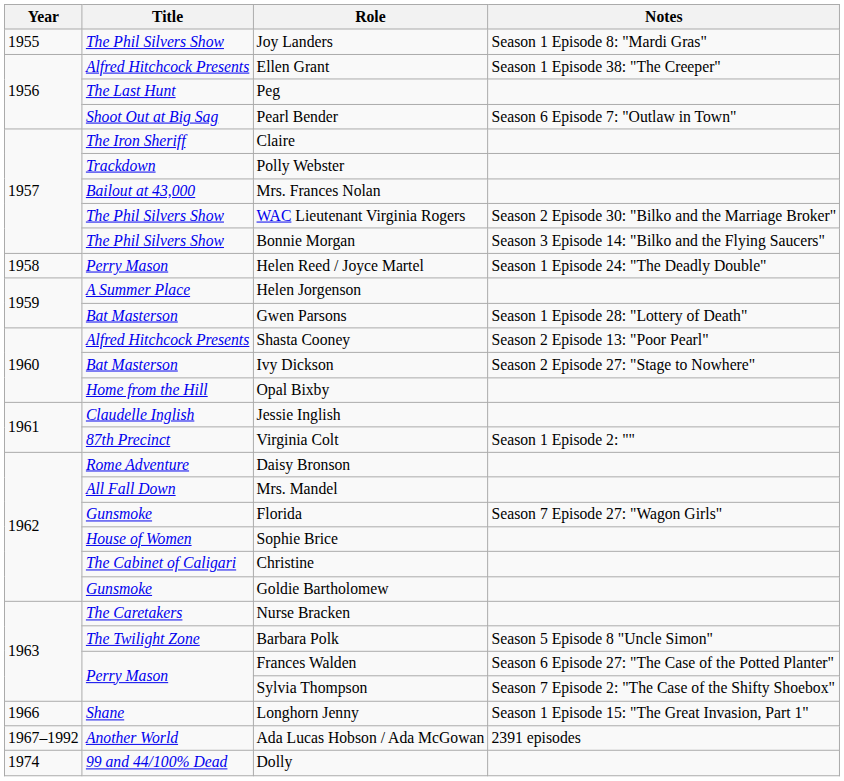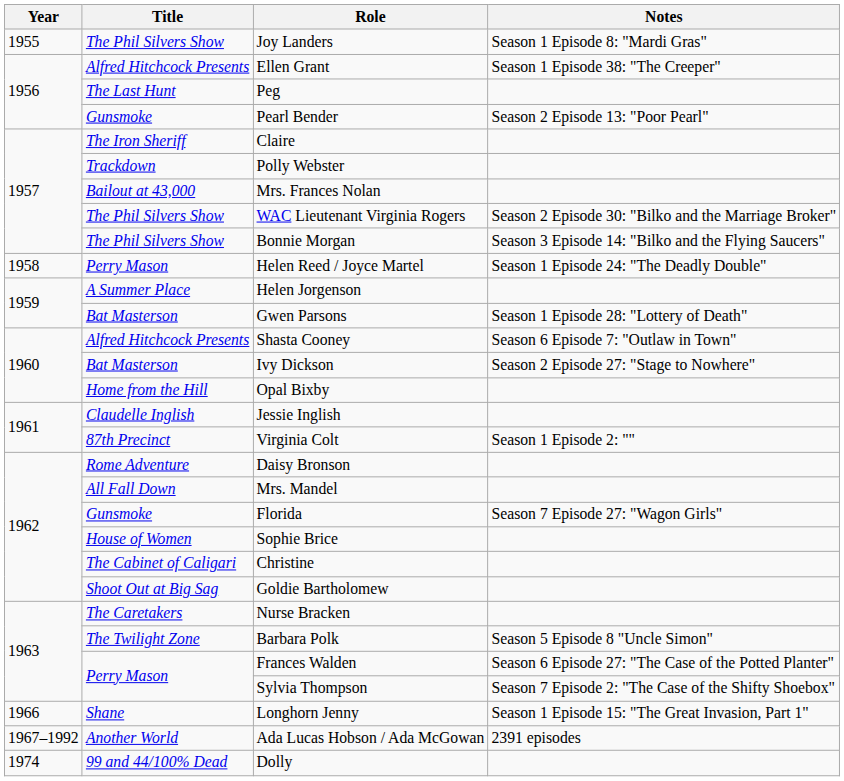Pearl Bender | Title: Shoot Out at Big Sag -> Gunsmoke
Pearl Bender | Notes: Season 6 Episode 7: "Outlaw in Town" -> Season 2 Episode 13: "Poor Pearl"
Shasta Cooney | Notes: Season 2 Episode 13: "Poor Pearl" -> Season 6 Episode 7: "Outlaw in Town"
Goldie Bartholomew | Title: Gunsmoke -> Shoot Out at Big Sag
